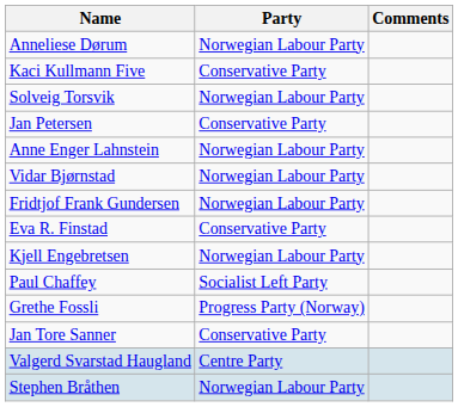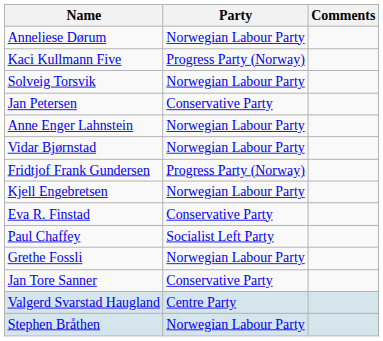Kaci Kullmann Five | Party: Conservative Party -> Progress Party (Norway)
Fridtjof Frank Gundersen | Party: Norwegian Labour Party -> Progress Party (Norway)
rows swapped: Kjell Engebretsen <-> Eva R. Finstad
Grethe Fossli | Party: Progress Party (Norway) -> Norwegian Labour Party
